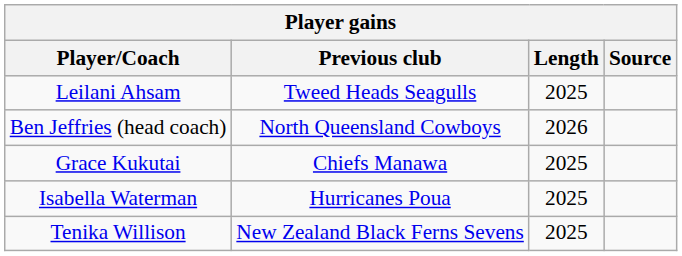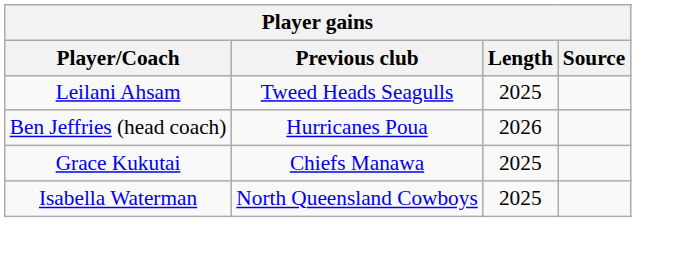Ben Jeffries (head coach) | Previous club: North Queensland Cowboys -> Hurricanes Poua
Isabella Waterman | Previous club: Hurricanes Poua -> North Queensland Cowboys
- row: Tenika Willison | New Zealand Black Ferns Sevens | 2025
